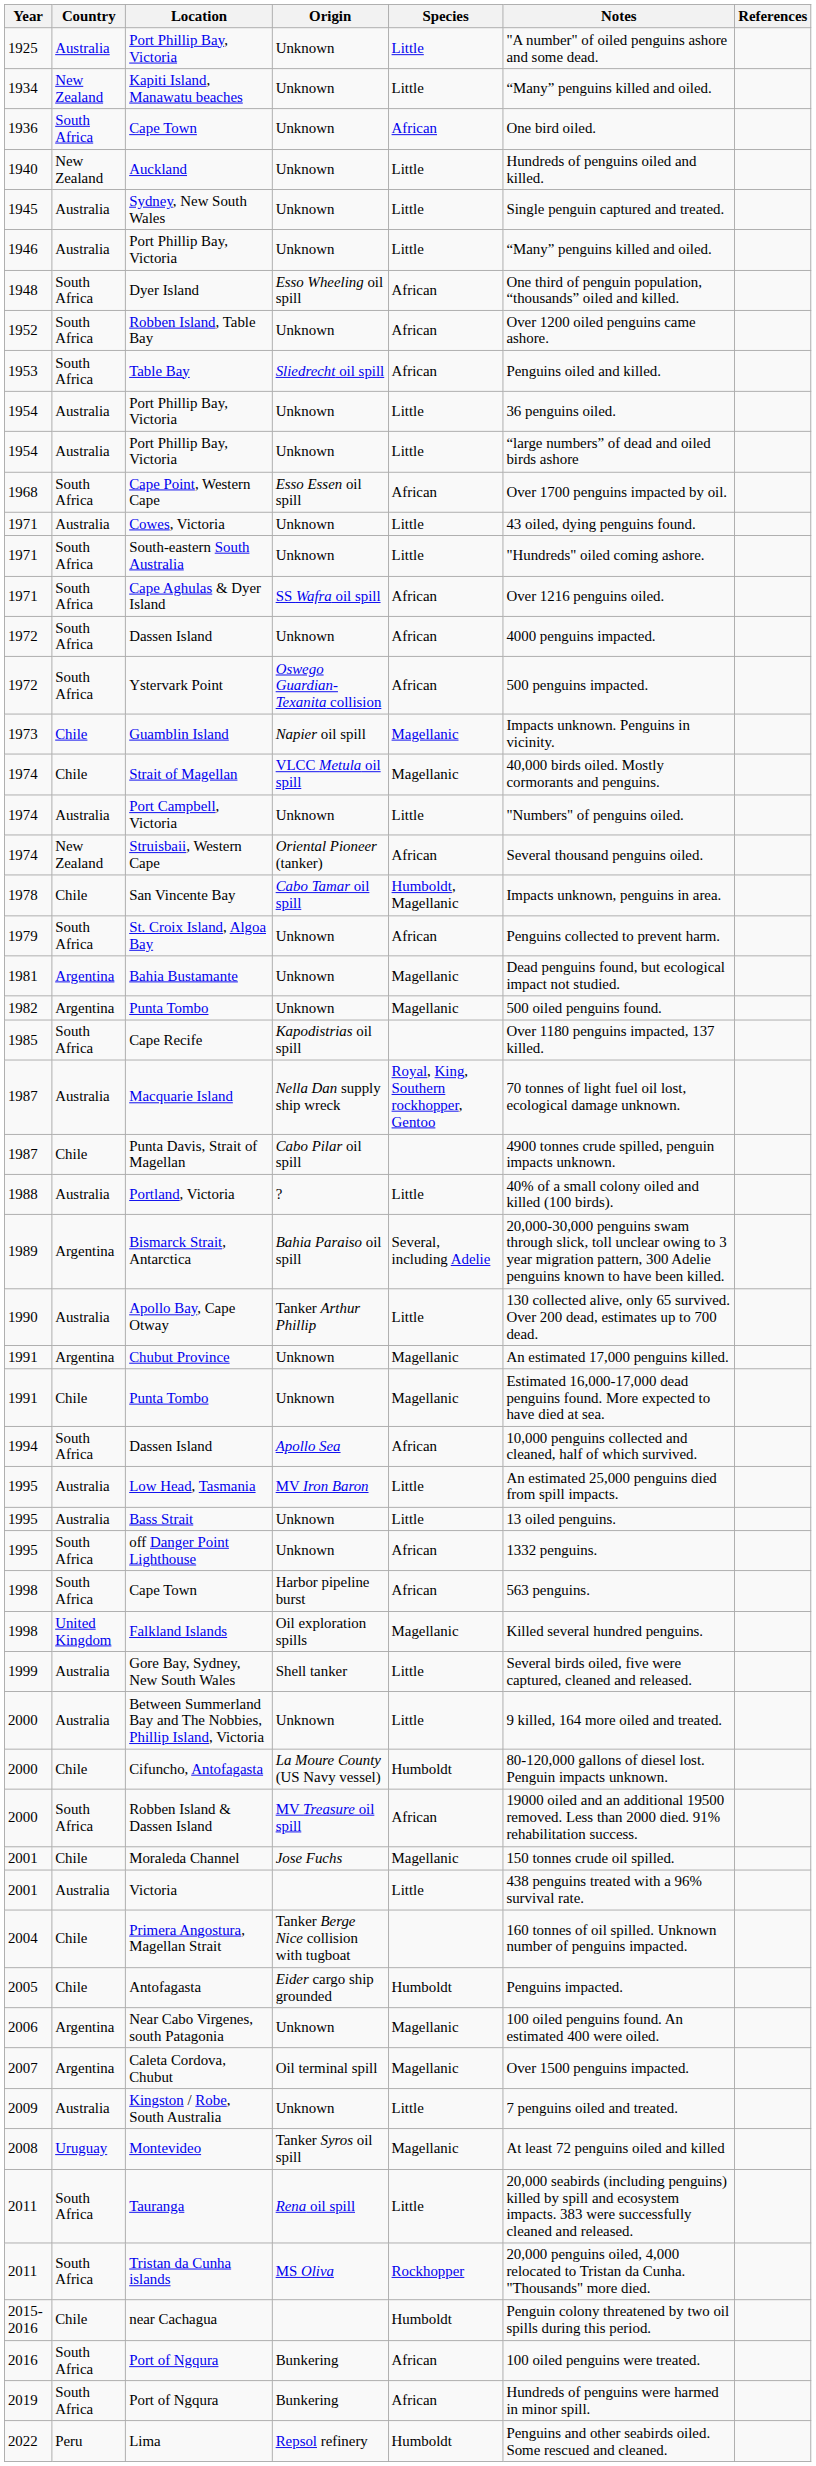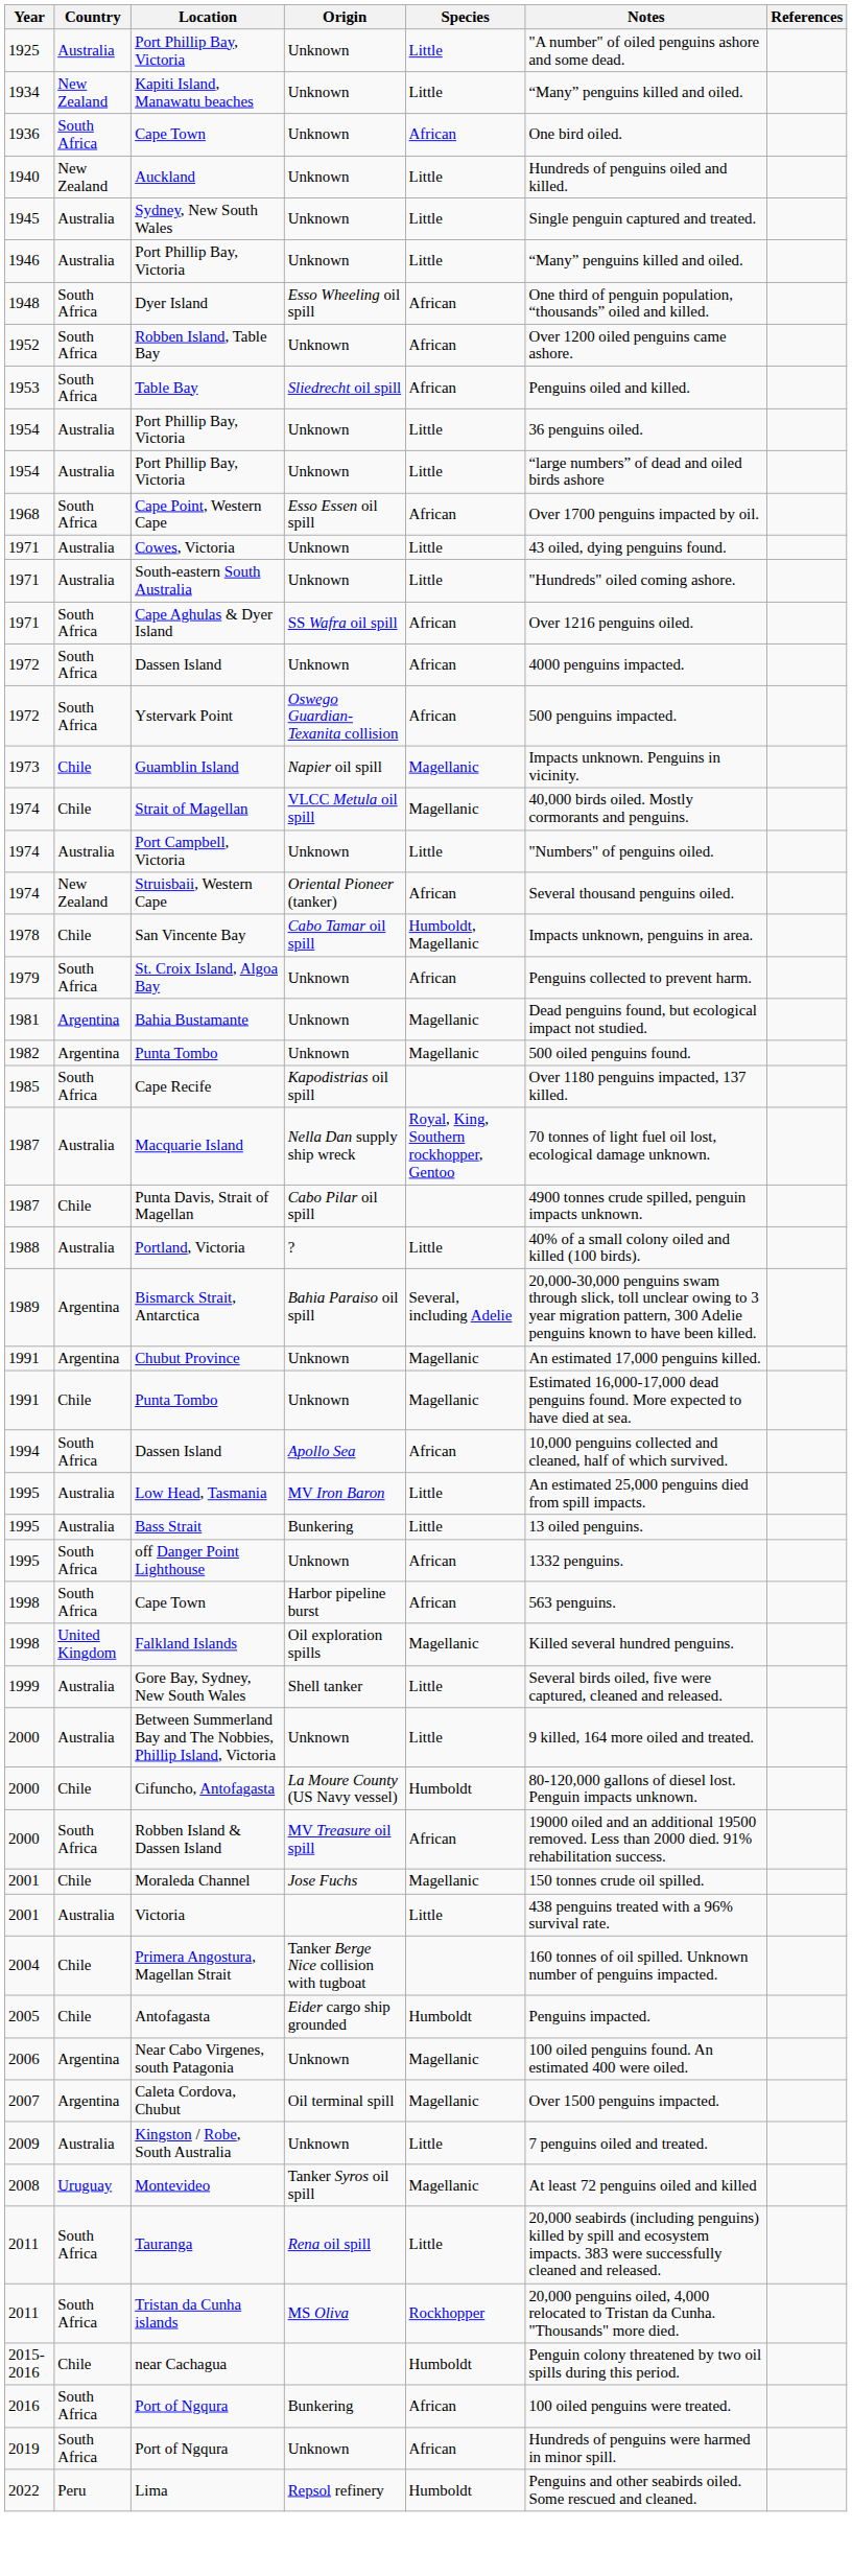South-eastern South Australia | Country: South Africa -> Australia
- row: 1990 | Australia | Apollo Bay, Cape Otway | Tanker Arthur Phillip | Little | 130 collected alive, only 65 survived. Over 200 dead, estimates up to 700 dead.
Bass Strait | Origin: Unknown -> Bunkering
2019 / Port of Ngqura | Origin: Bunkering -> Unknown
